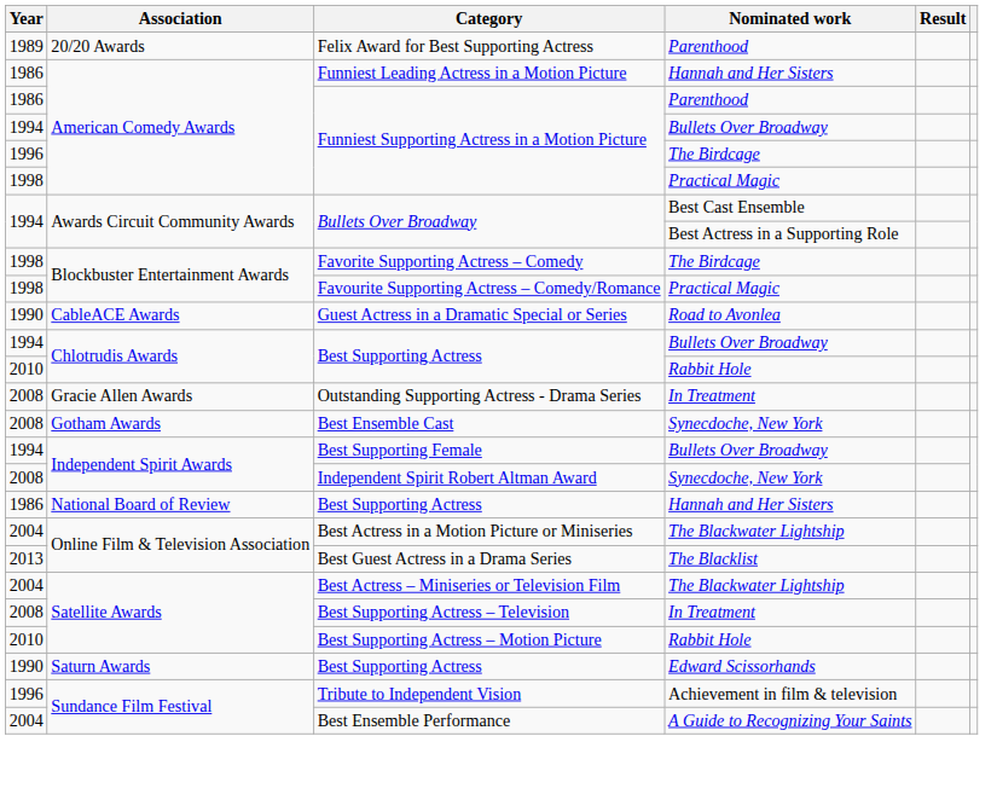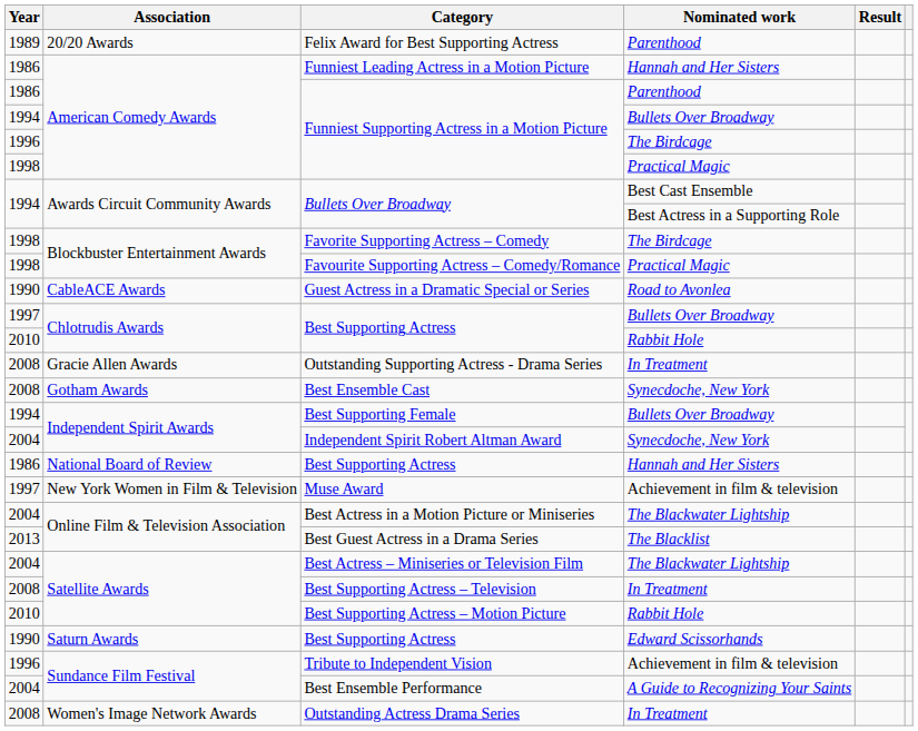Best Supporting Actress / Bullets Over Broadway | Year: 1994 -> 1997
Independent Spirit Robert Altman Award | Year: 2008 -> 2004
+ row: 1997 | New York Women in Film & Television | Muse Award | Achievement in film & television
+ row: 2008 | Women's Image Network Awards | Outstanding Actress Drama Series | In Treatment
